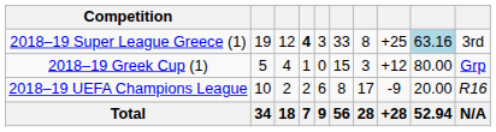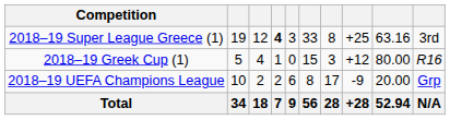2018–19 Super League Greece (1) | column 9: lightblue background -> no background
2018–19 Greek Cup (1) | column 10: Grp -> R16
2018–19 UEFA Champions League | column 10: R16 -> Grp
